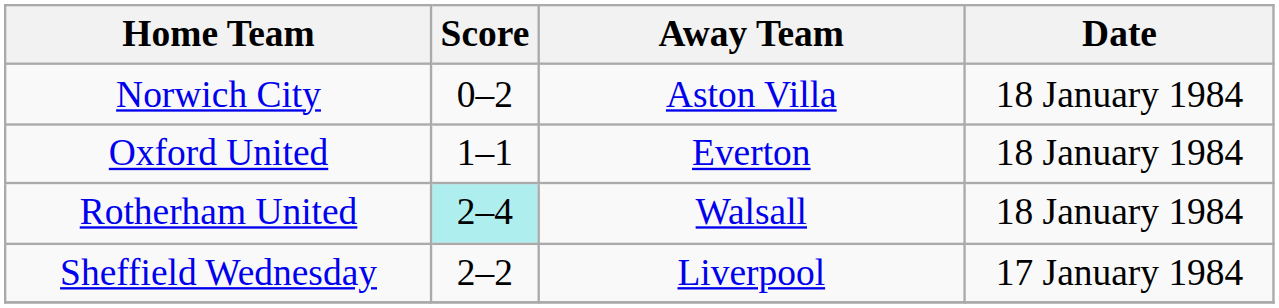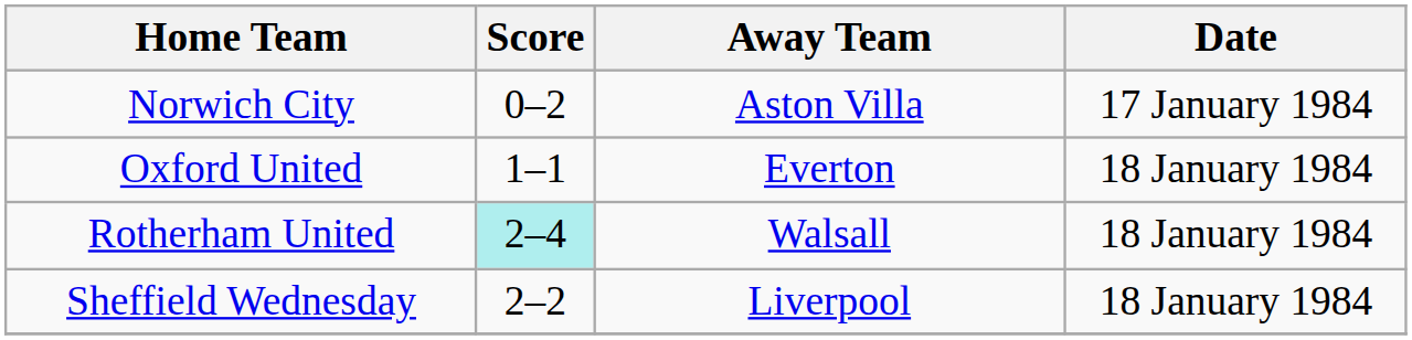Norwich City | Date: 18 January 1984 -> 17 January 1984
Sheffield Wednesday | Date: 17 January 1984 -> 18 January 1984
